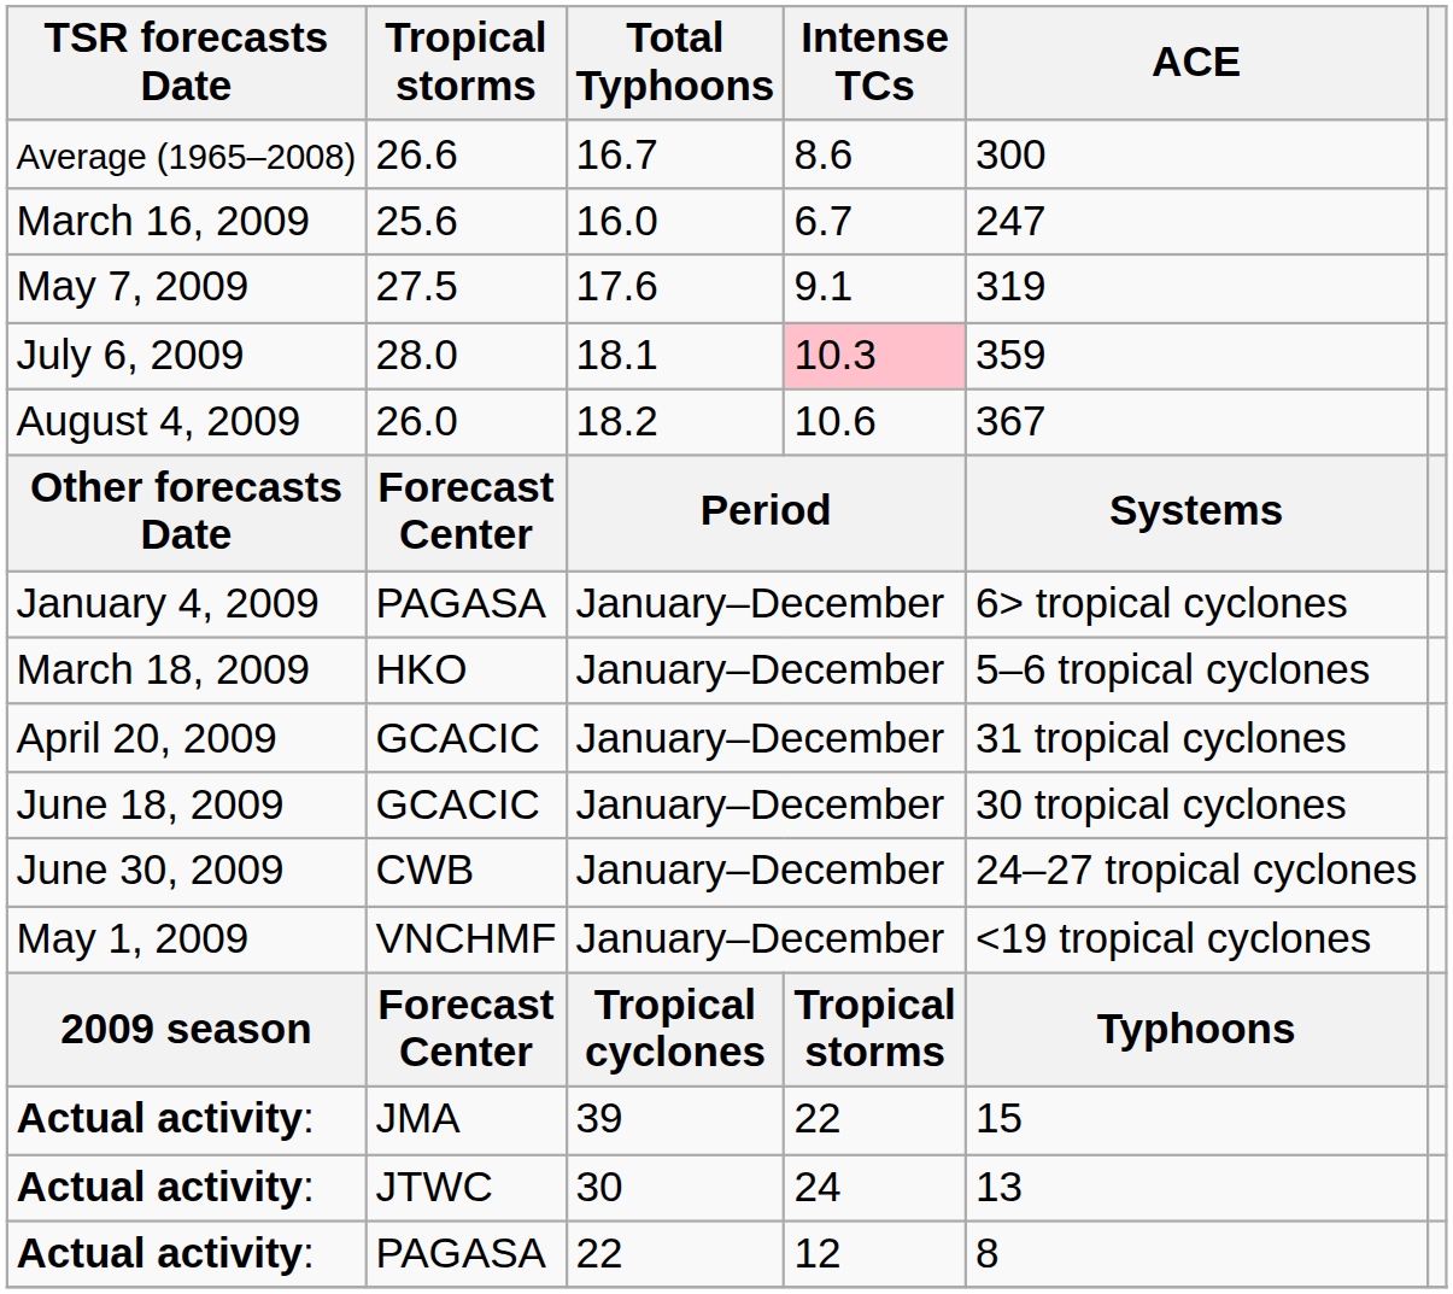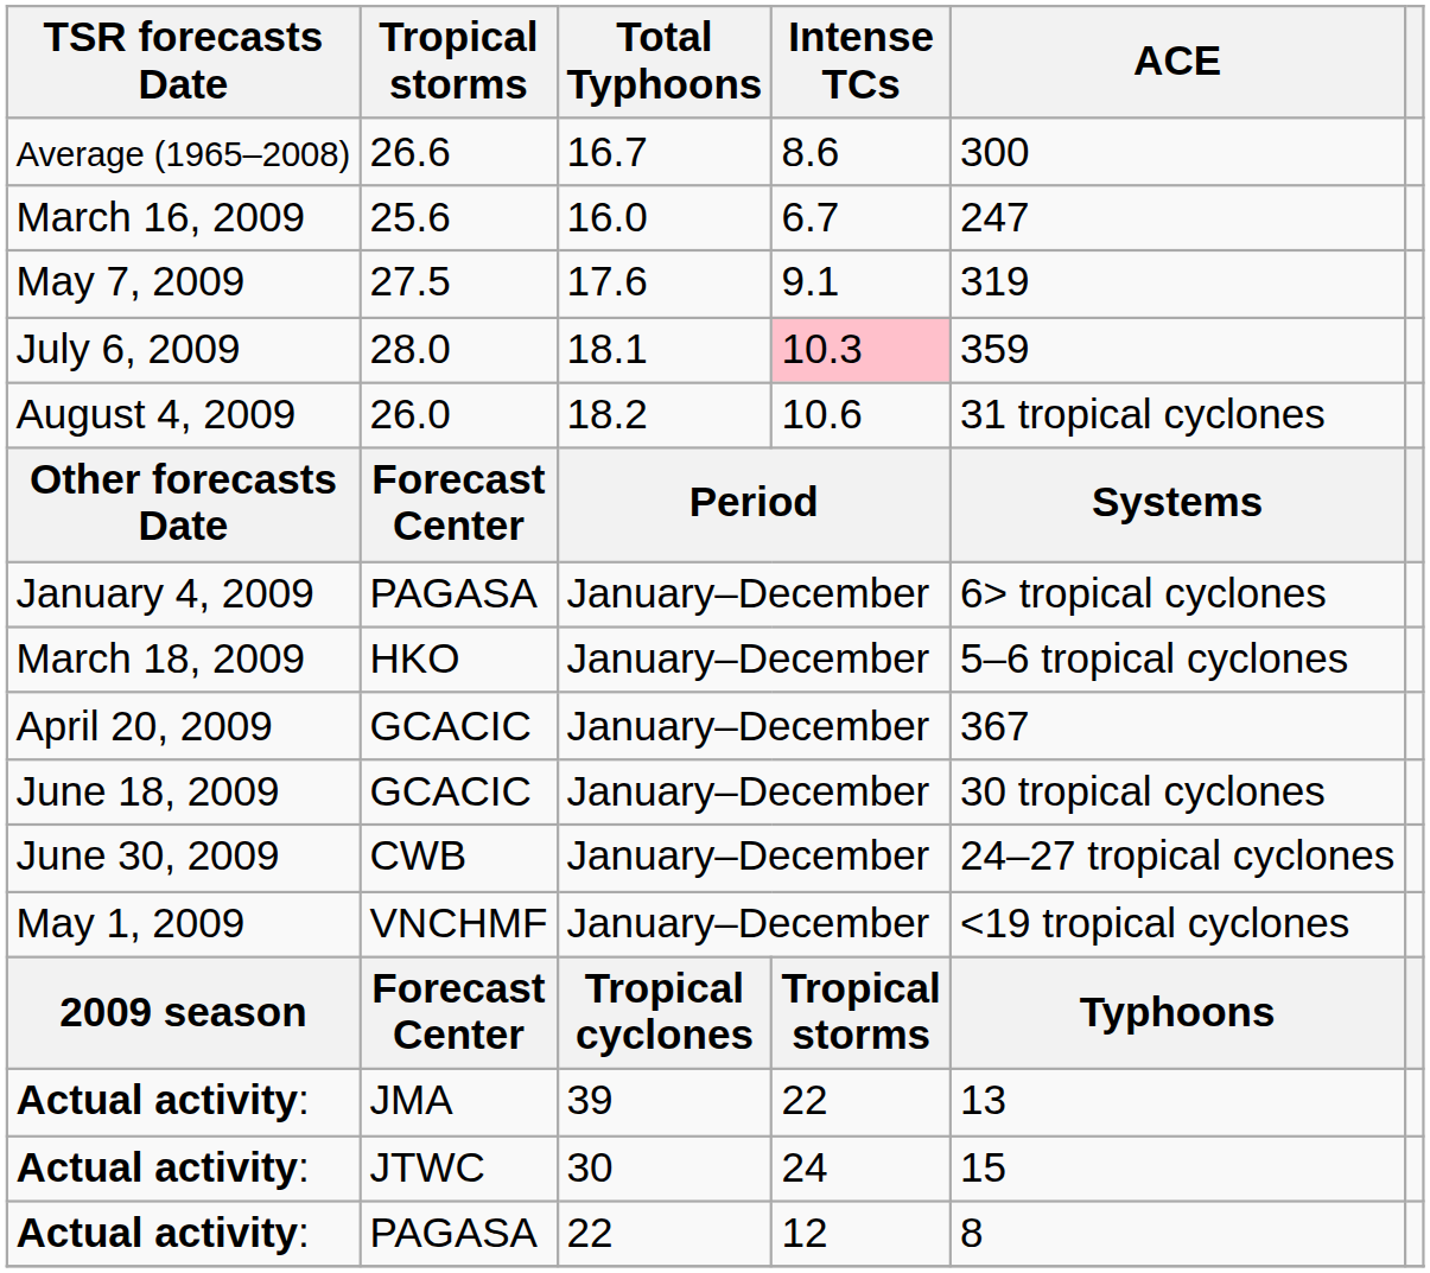August 4, 2009 | ACE: 367 -> 31 tropical cyclones
April 20, 2009 | ACE: 31 tropical cyclones -> 367
Actual activity: / JMA | ACE: 15 -> 13
Actual activity: / JTWC | ACE: 13 -> 15
